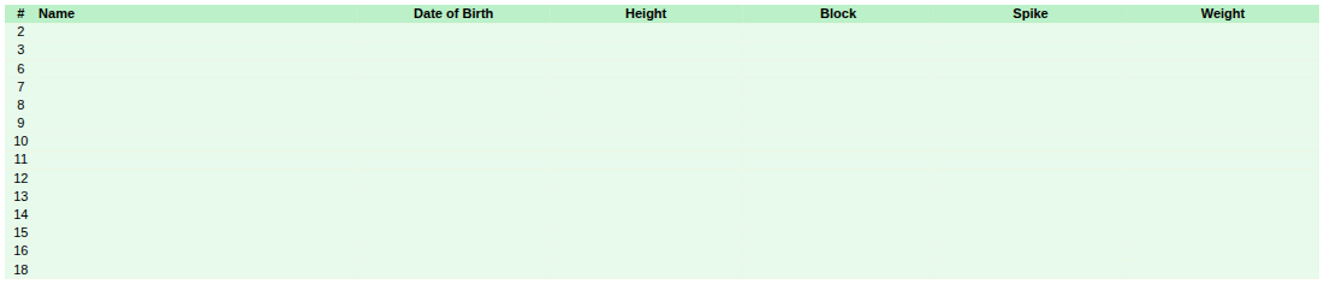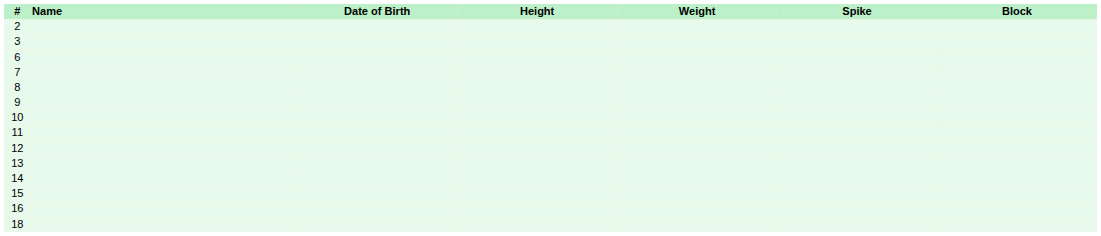columns swapped: Weight <-> Block
